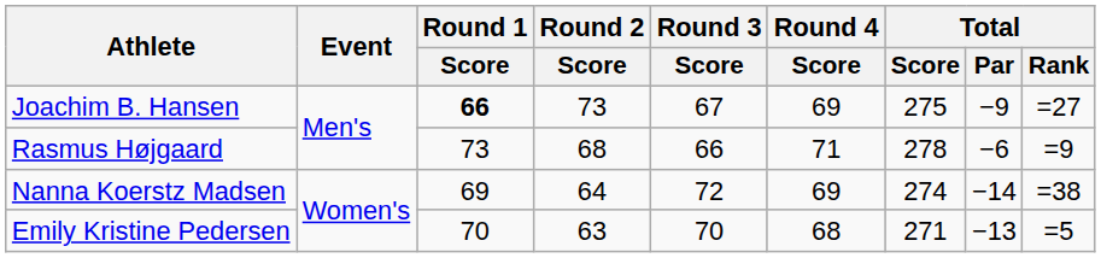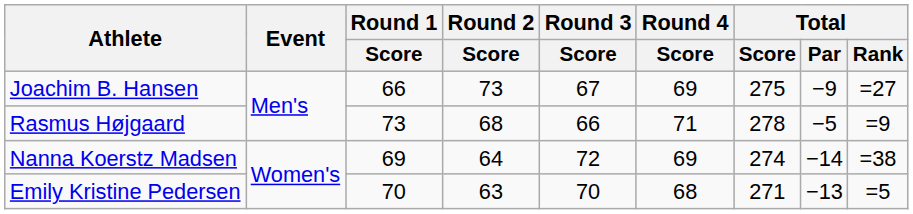Joachim B. Hansen | Round 1 / Score: bold -> normal
Rasmus Højgaard | Total / Par: −6 -> −5
